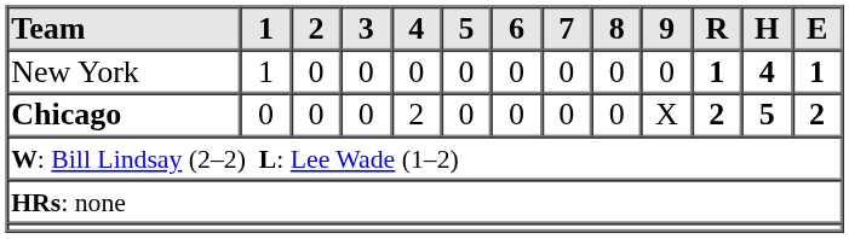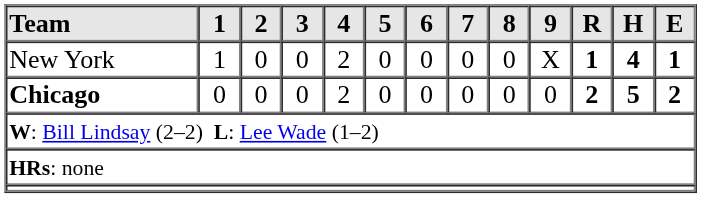New York | 4: 0 -> 2
New York | 9: 0 -> X
Chicago | 9: X -> 0
